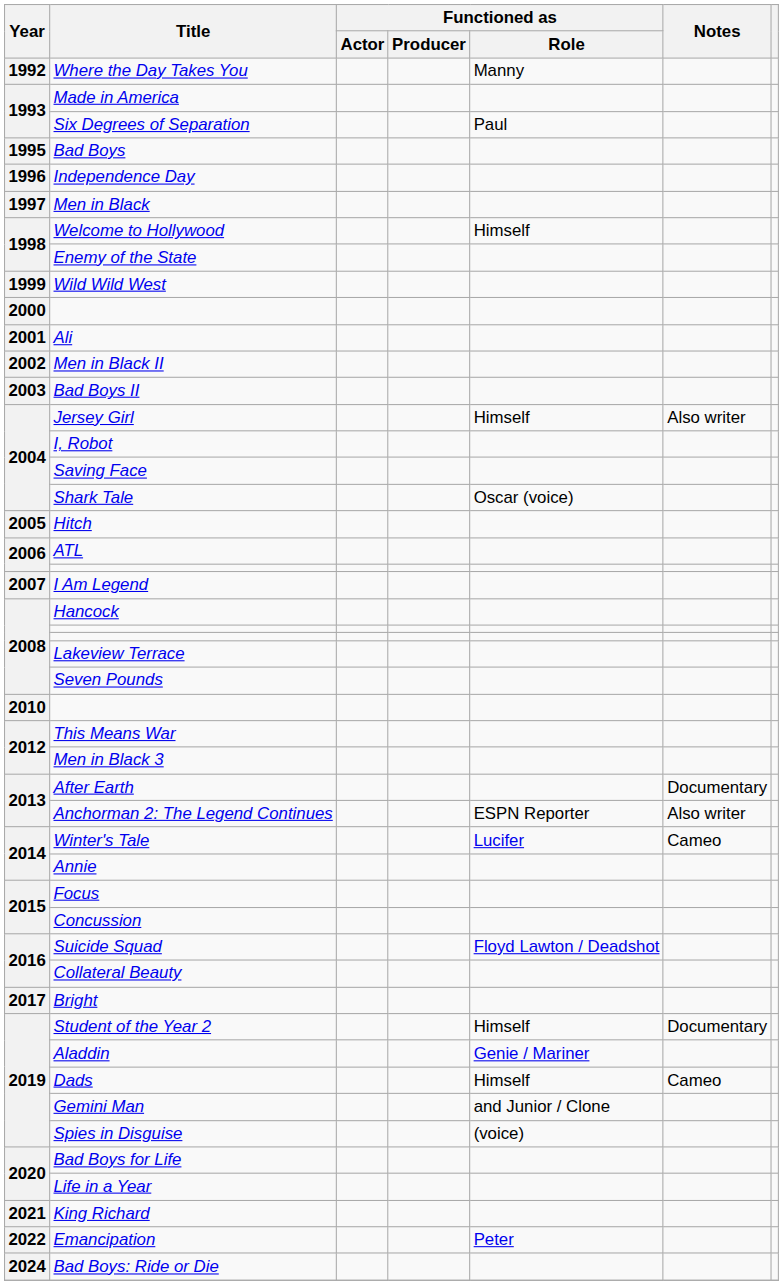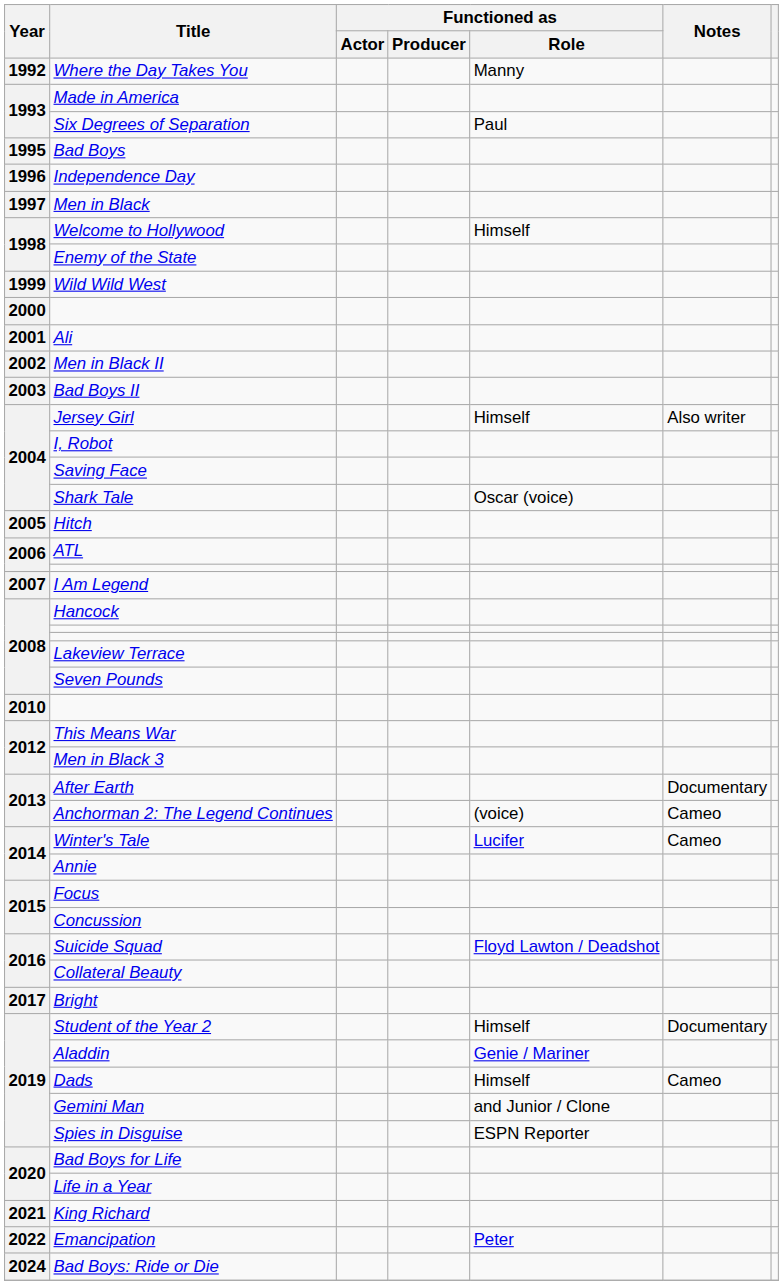Anchorman 2: The Legend Continues | Functioned as / Role: ESPN Reporter -> (voice)
Anchorman 2: The Legend Continues | Notes: Also writer -> Cameo
Spies in Disguise | Functioned as / Role: (voice) -> ESPN Reporter
